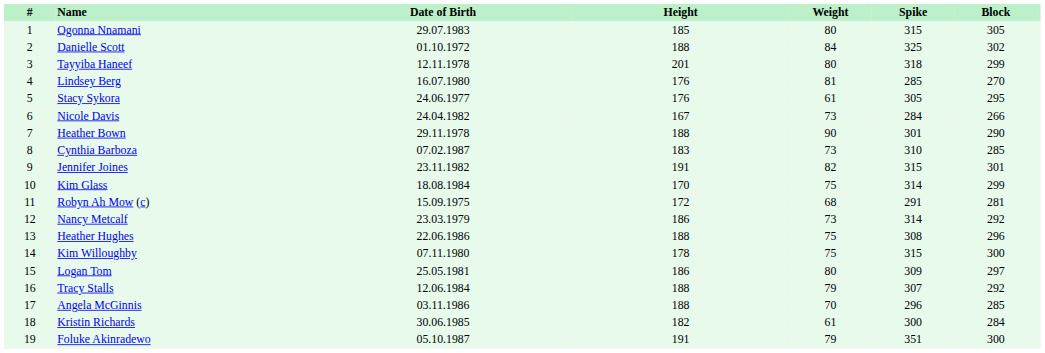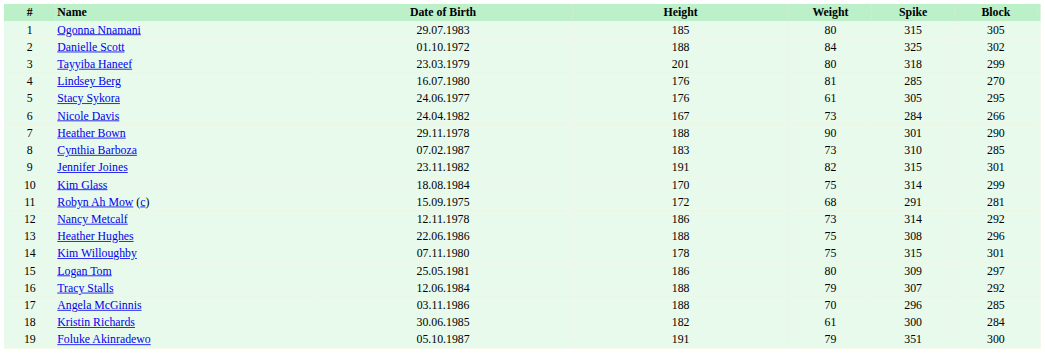Tayyiba Haneef | Date of Birth: 12.11.1978 -> 23.03.1979
Nancy Metcalf | Date of Birth: 23.03.1979 -> 12.11.1978
Kim Willoughby | Block: 300 -> 301
